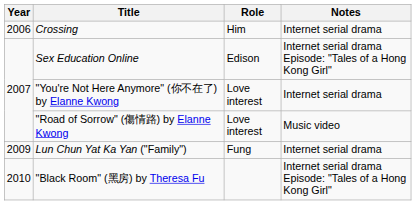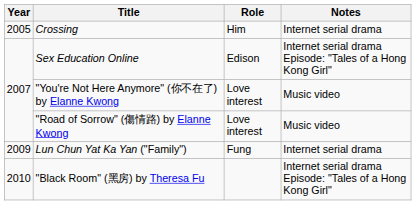Crossing | Year: 2006 -> 2005
"You're Not Here Anymore" (你不在了) by Elanne Kwong | Notes: Internet serial drama -> Music video
